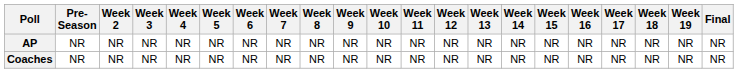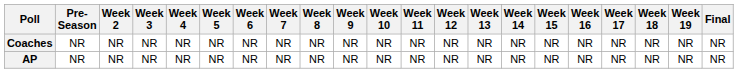rows swapped: AP <-> Coaches
